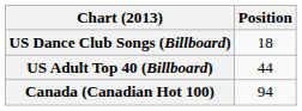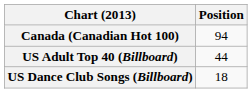rows swapped: Canada (Canadian Hot 100) <-> US Dance Club Songs (Billboard)
